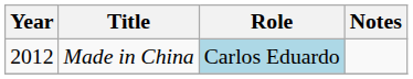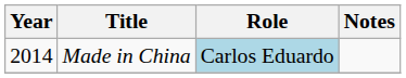Made in China | Year: 2012 -> 2014
